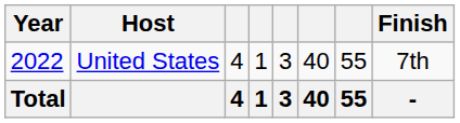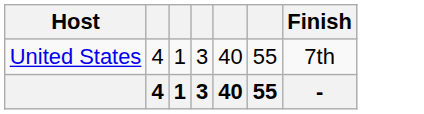- column: Year | 2022 | Total
